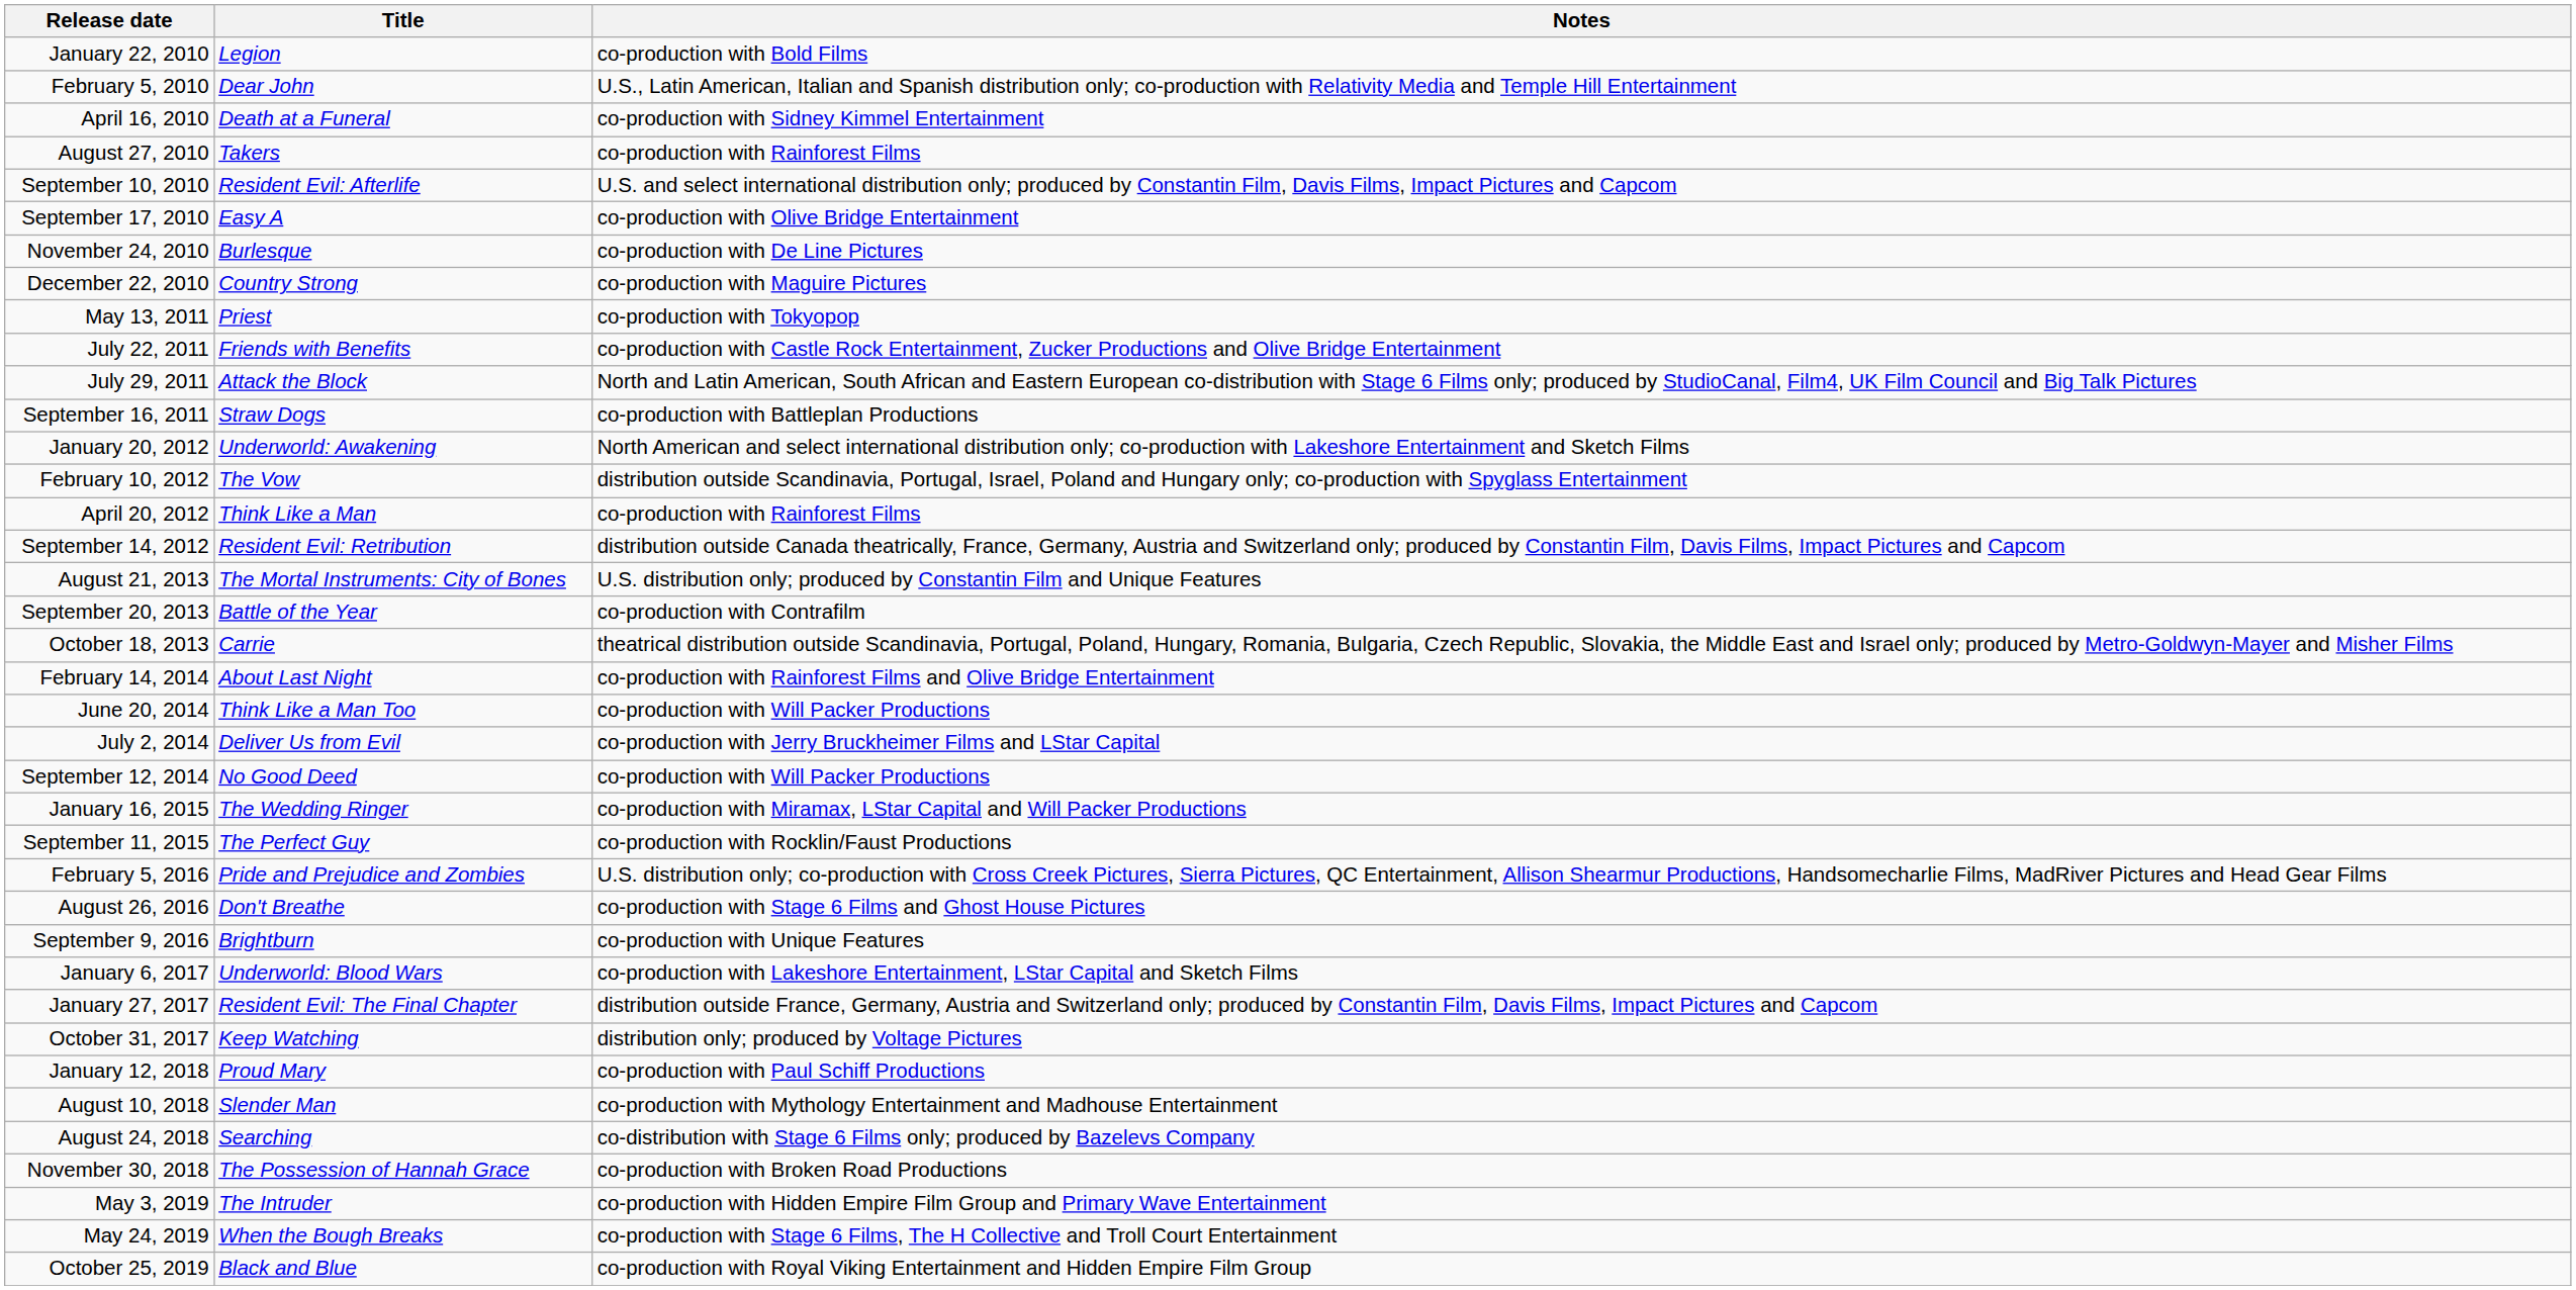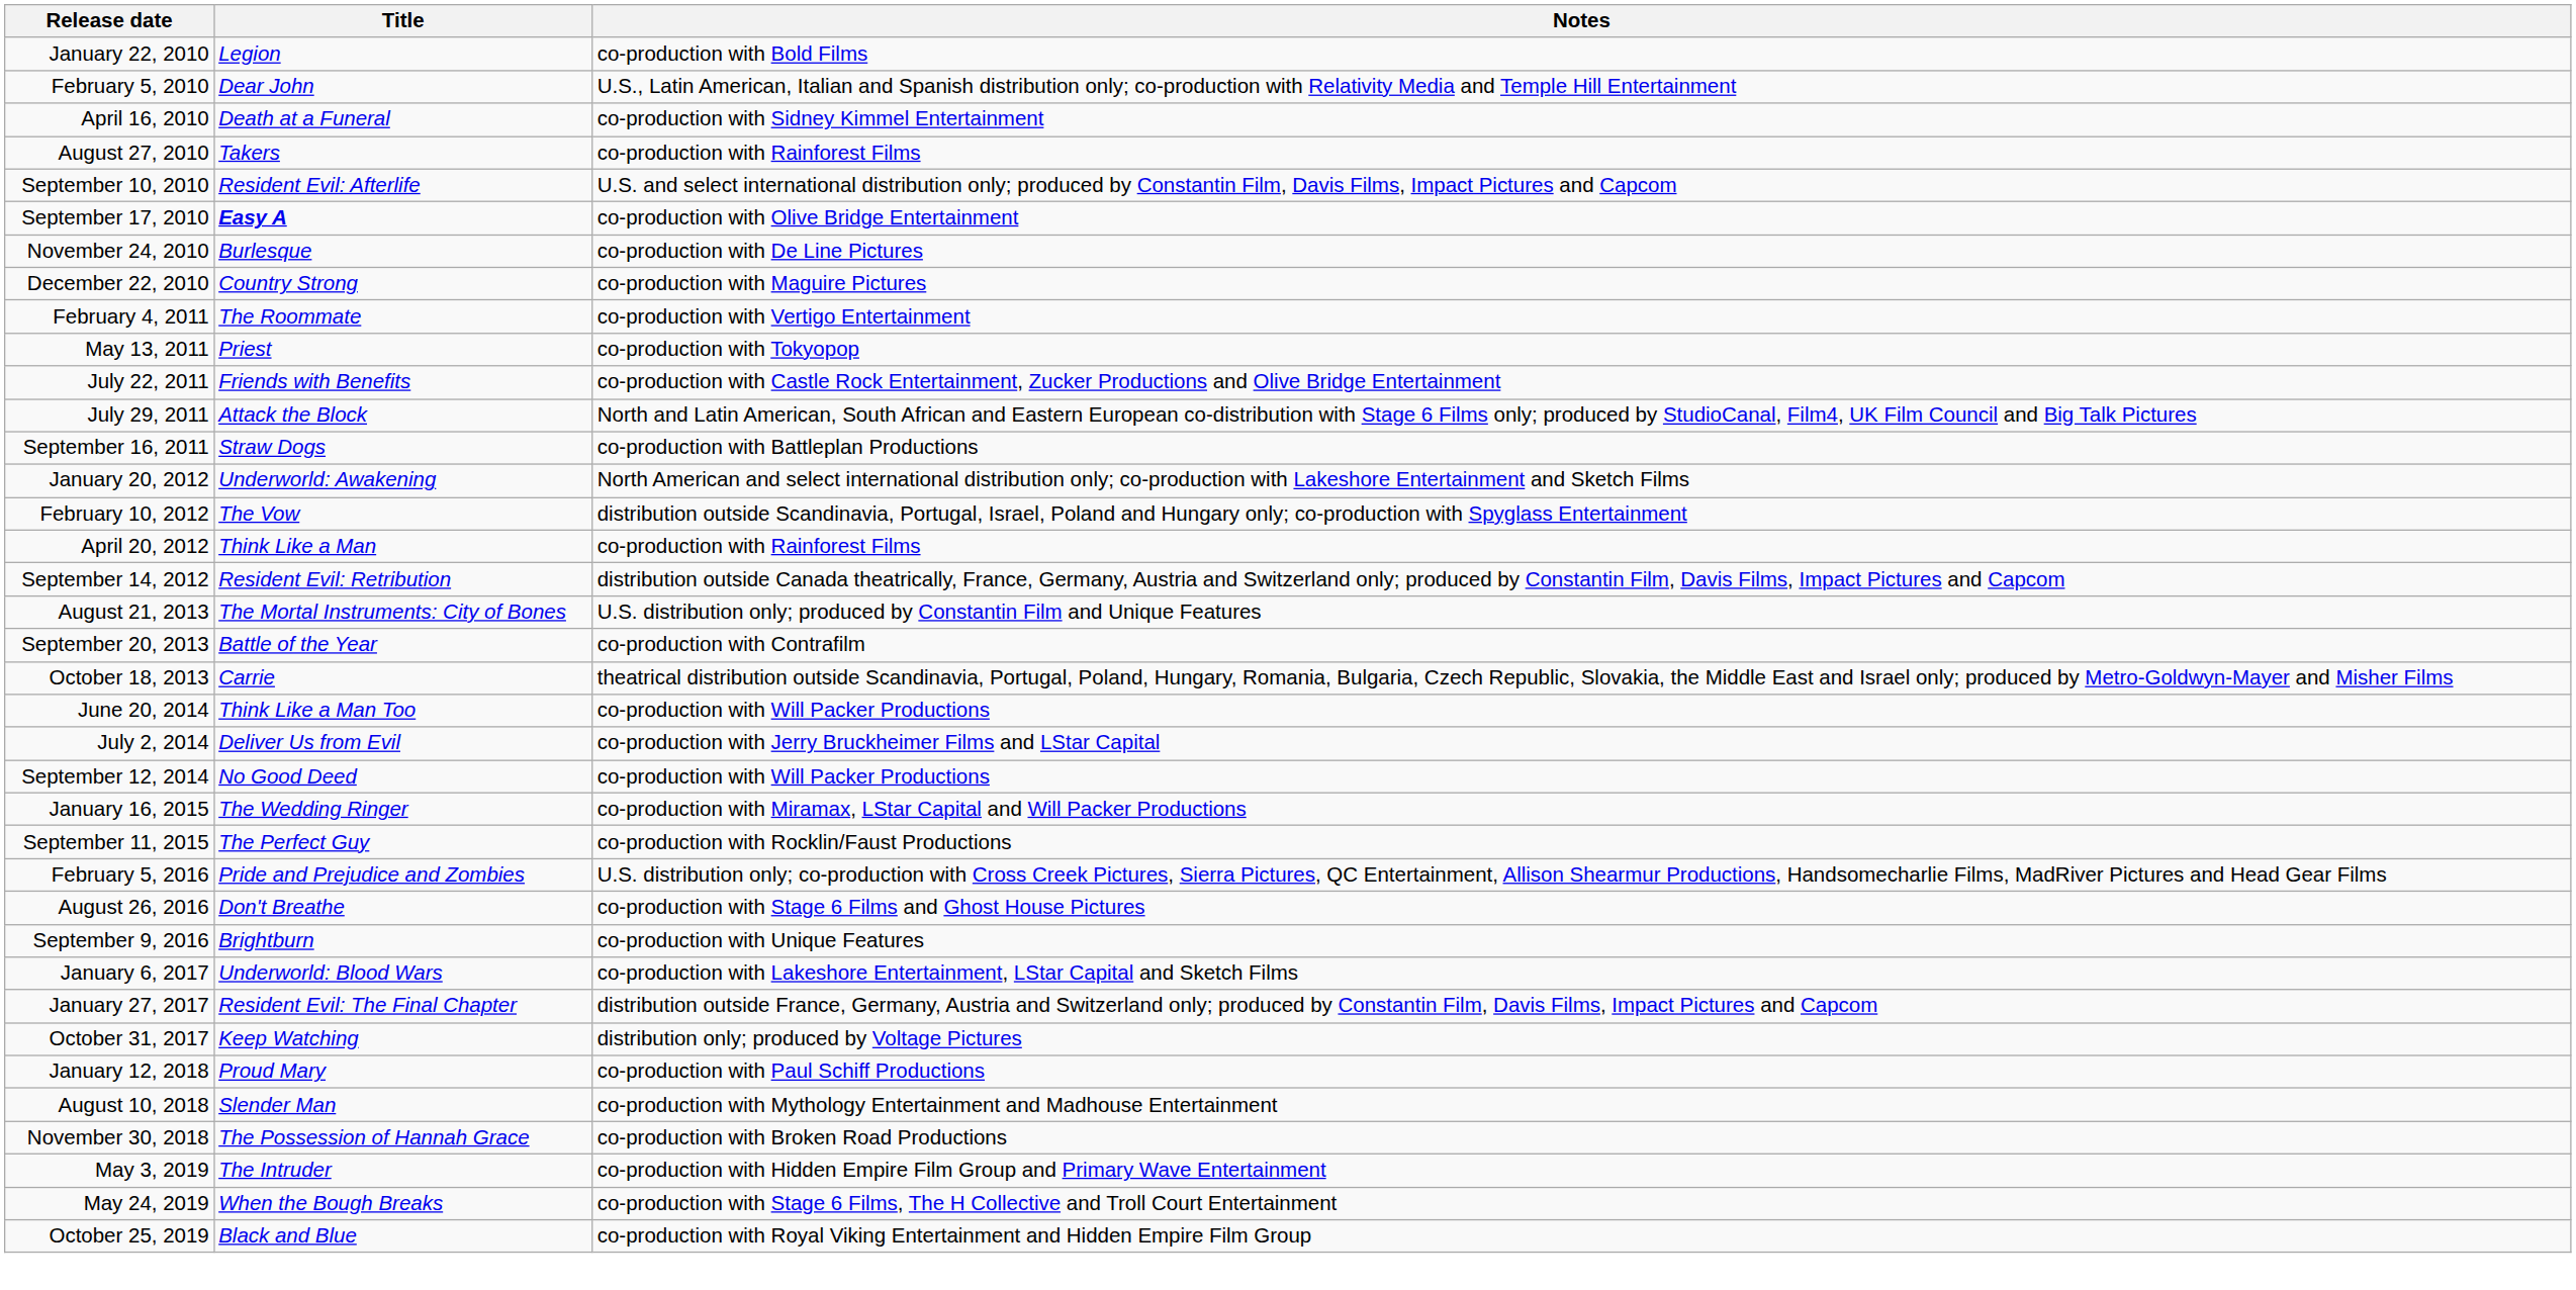September 17, 2010 | Title: normal -> bold
+ row: February 4, 2011 | The Roommate | co-production with Vertigo Entertainment
- row: February 14, 2014 | About Last Night | co-production with Rainforest Films and Olive Bridge Entertainment
- row: August 24, 2018 | Searching | co-distribution with Stage 6 Films only; produced by Bazelevs Company
